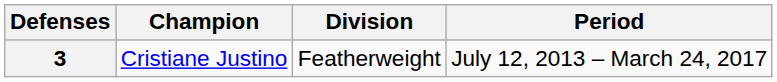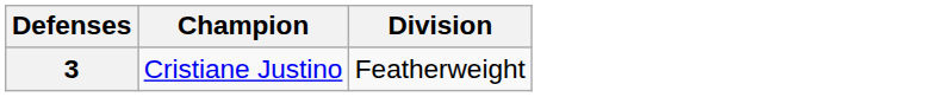- column: Period | July 12, 2013 – March 24, 2017
